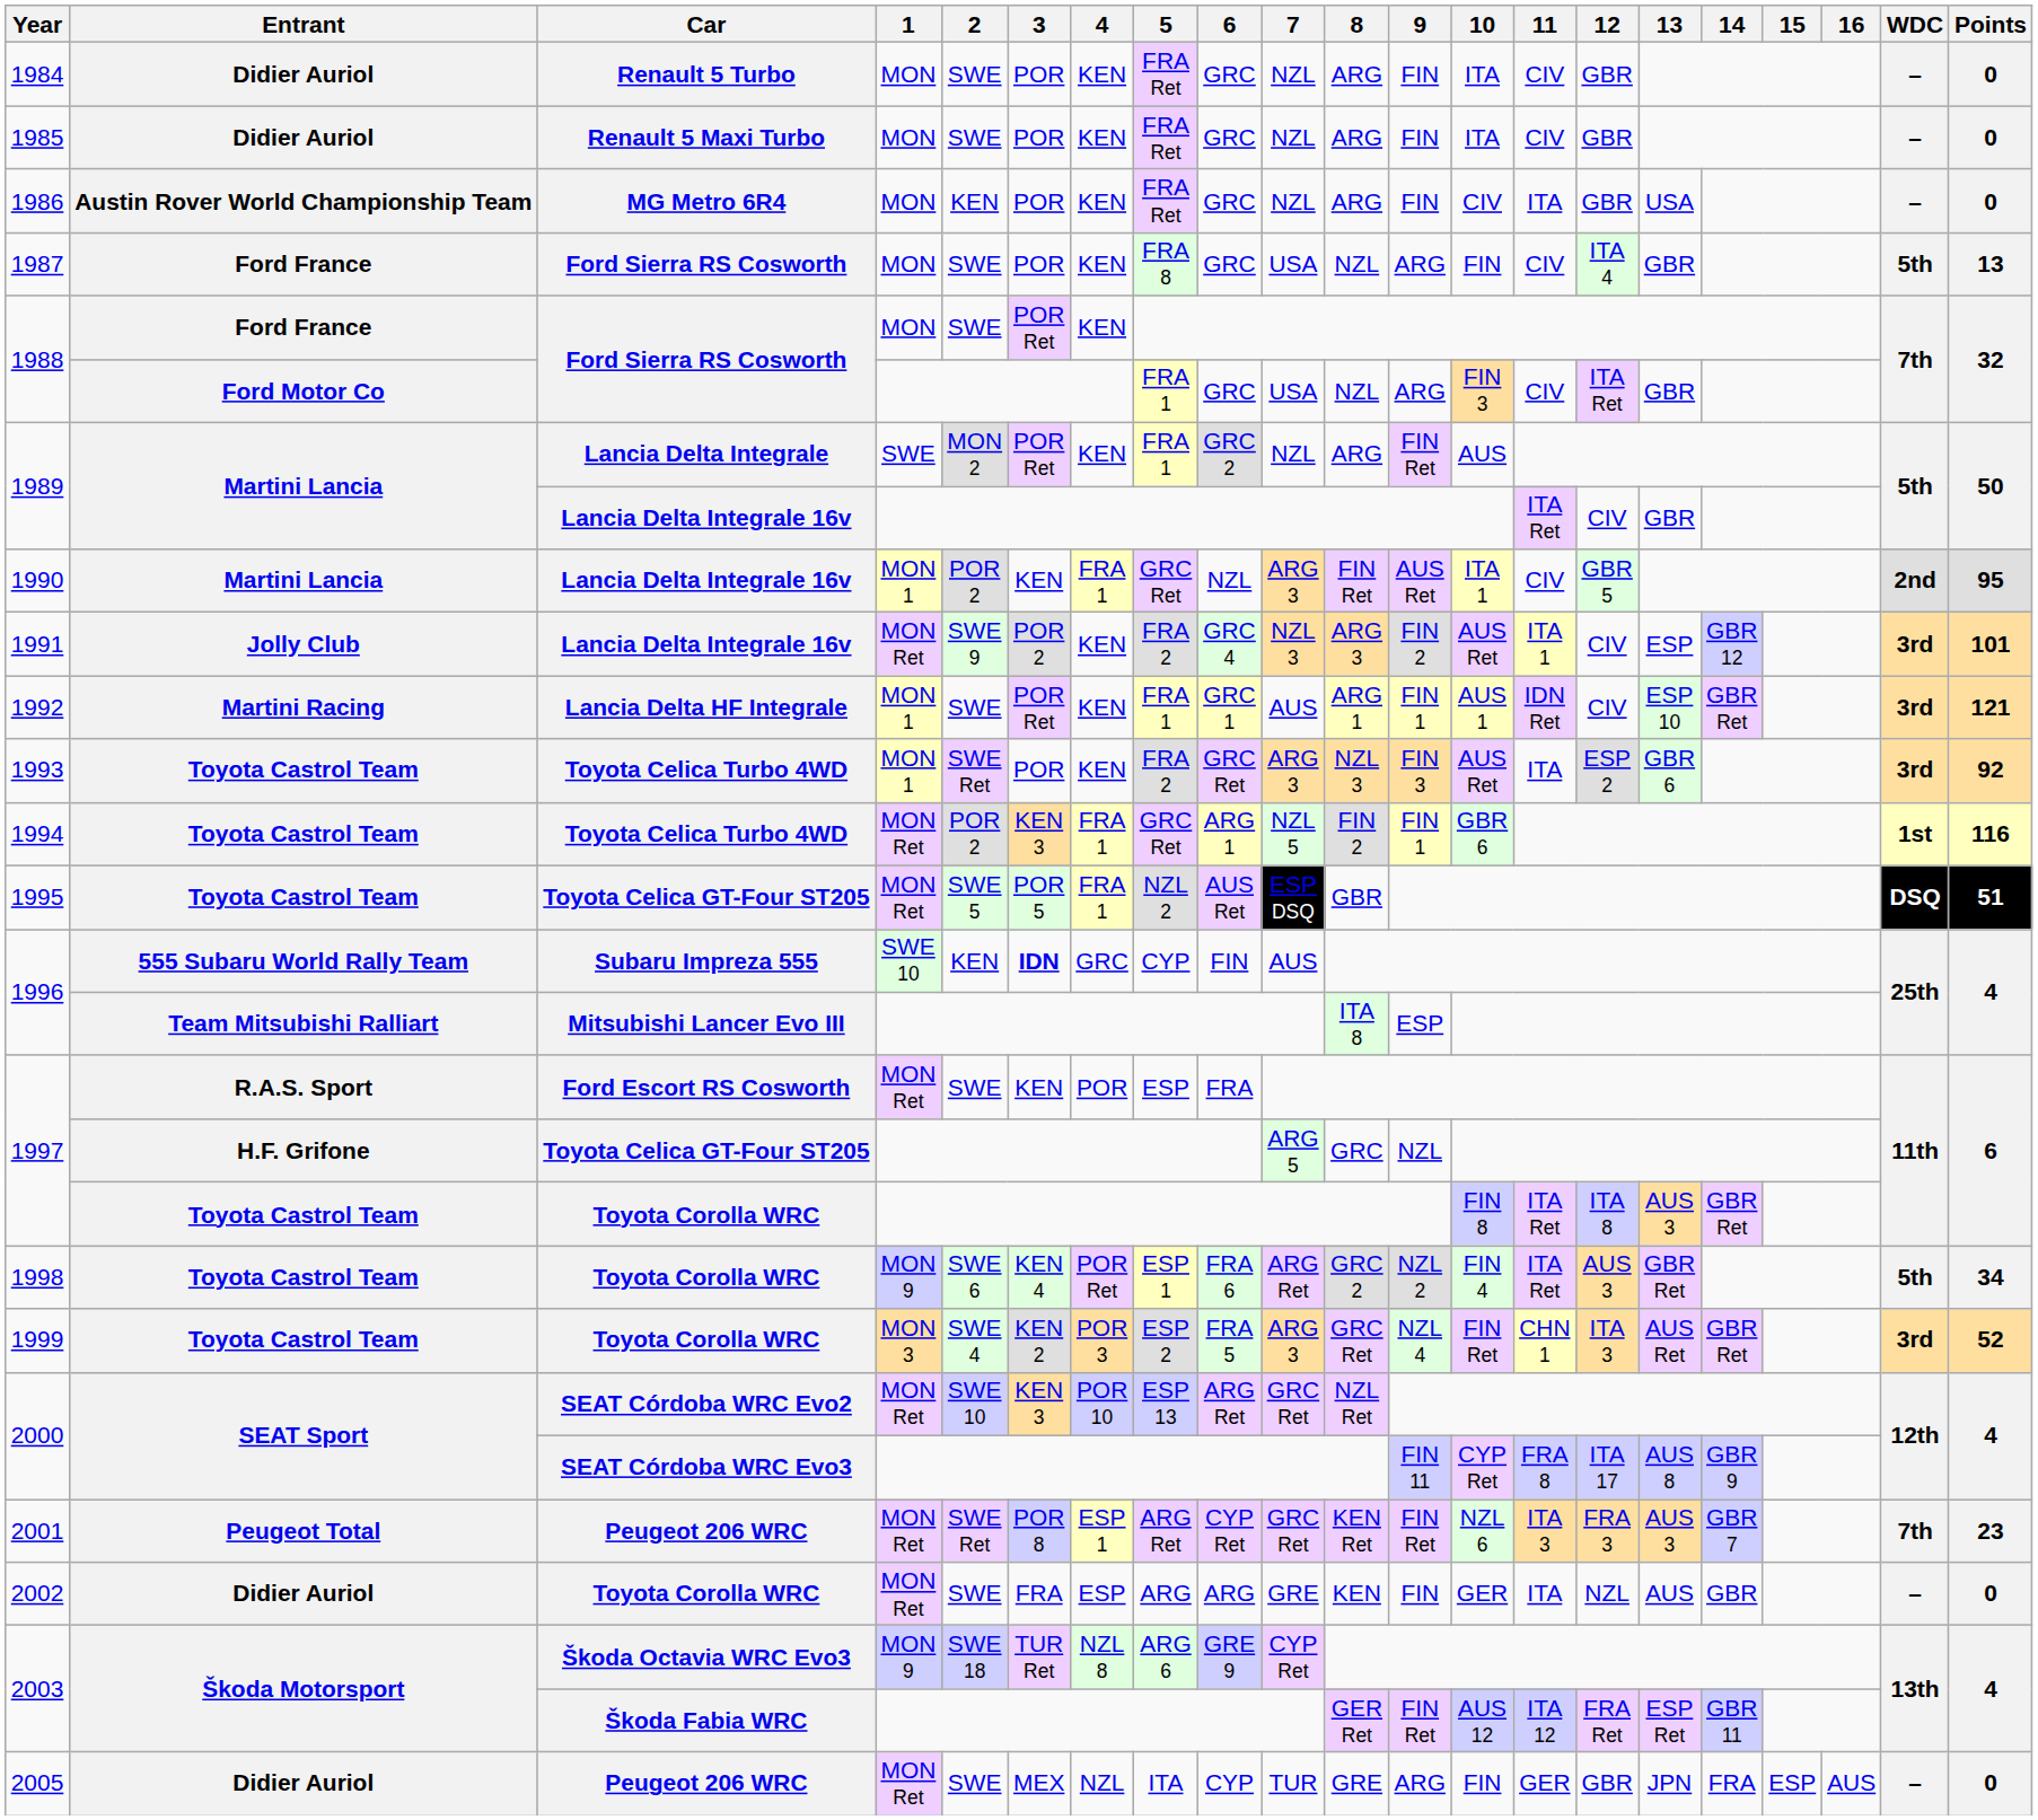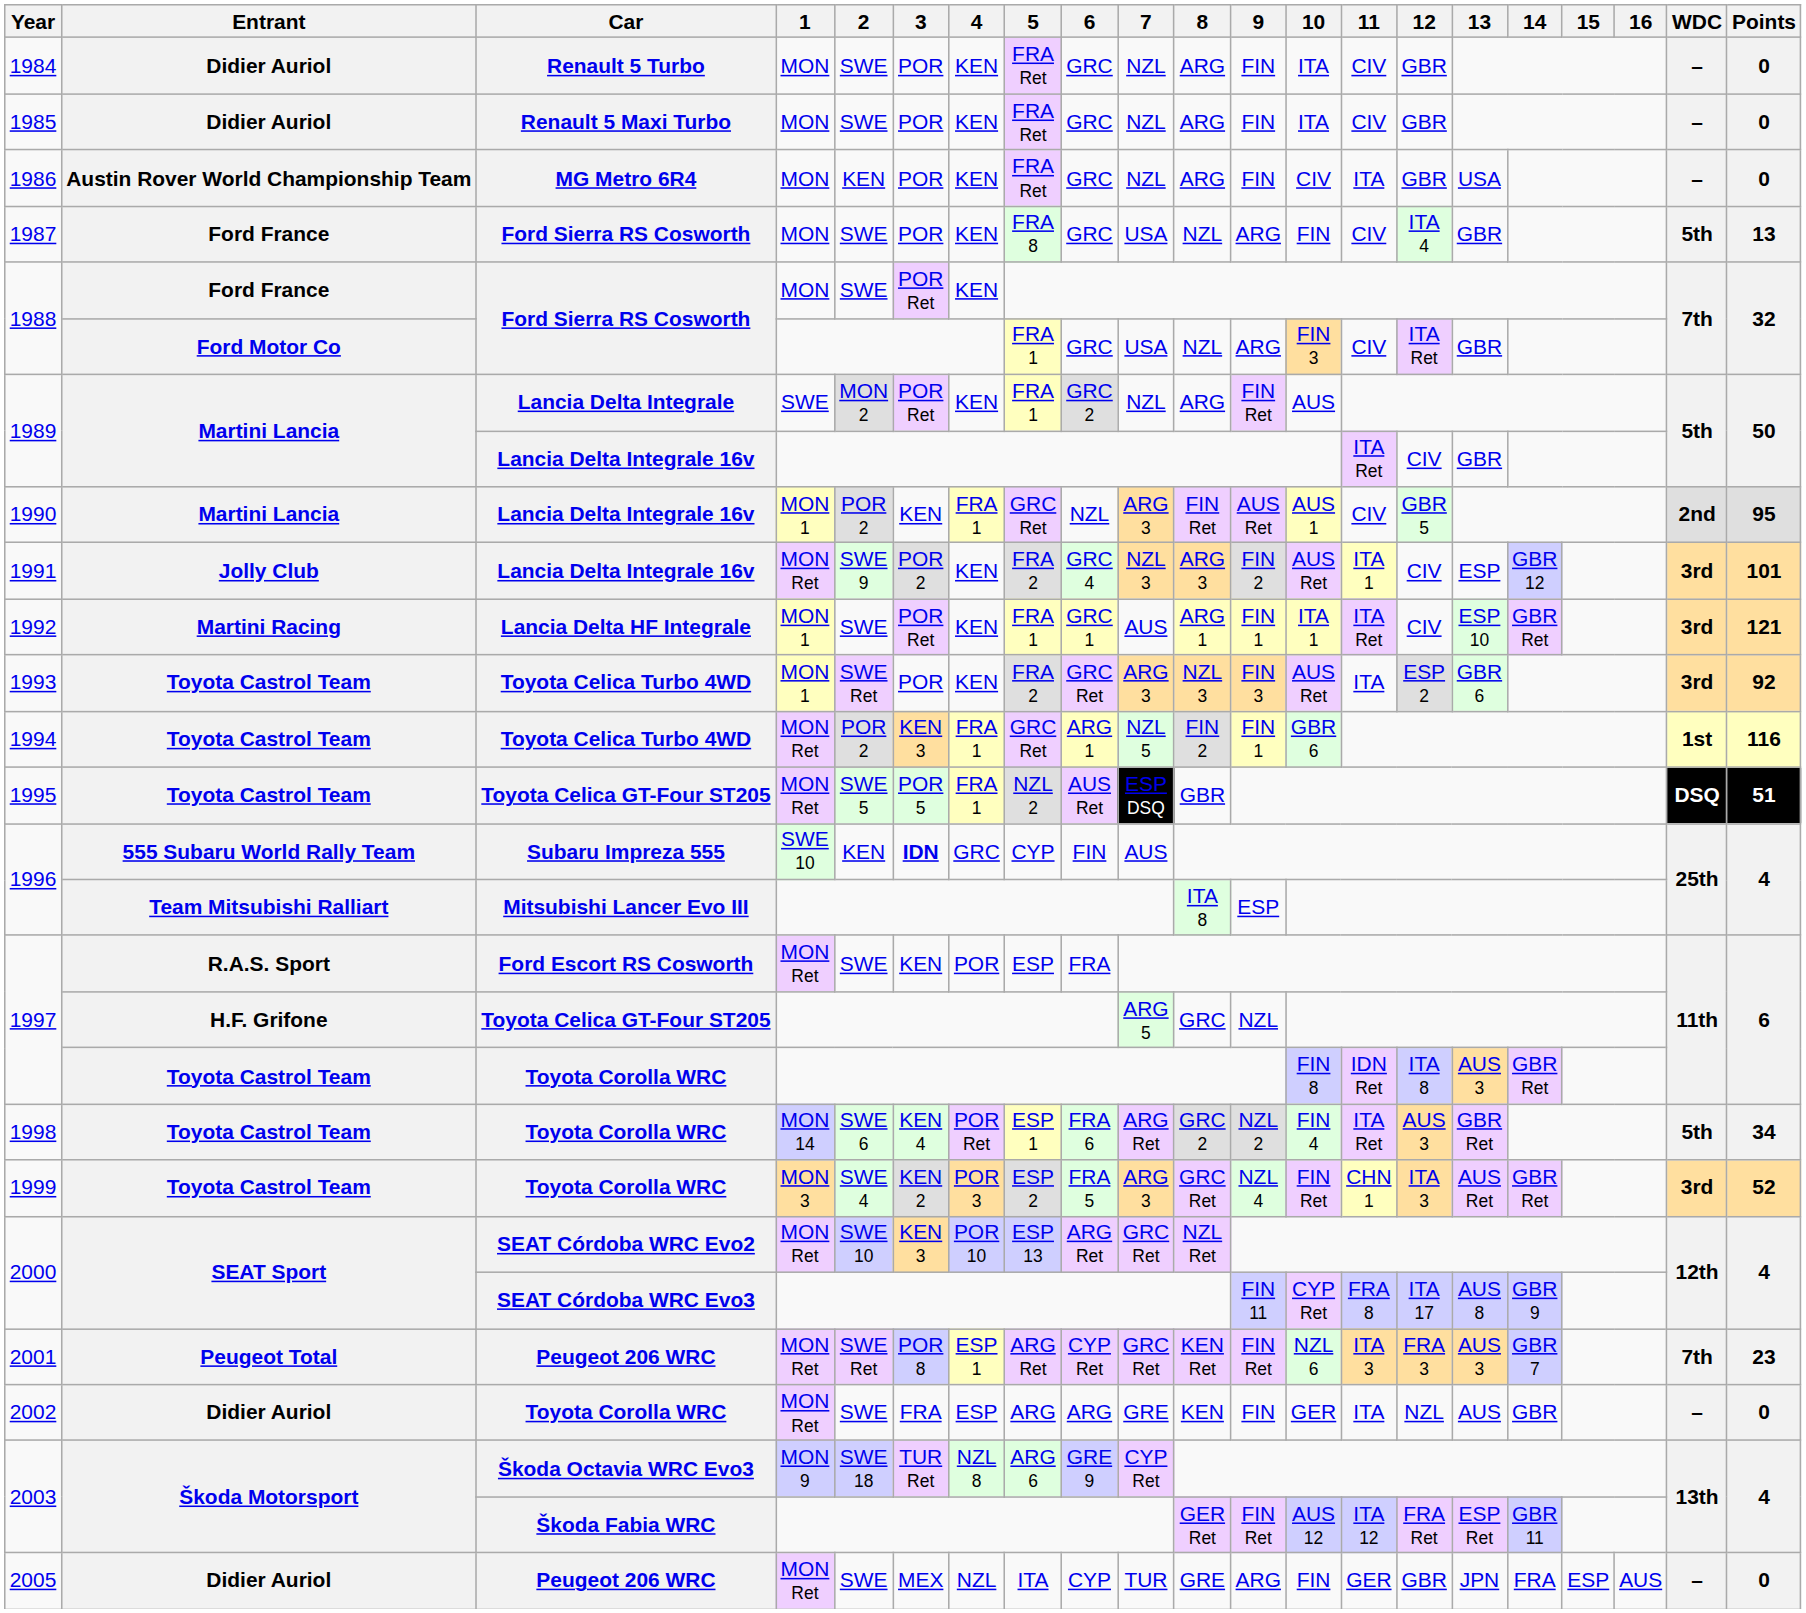1990 | 10: ITA 1 -> AUS 1
1992 | 10: AUS 1 -> ITA 1
1992 | 11: IDN Ret -> ITA Ret
1997 / Toyota Corolla WRC | 11: ITA Ret -> IDN Ret
1998 | 1: MON 9 -> MON 14
